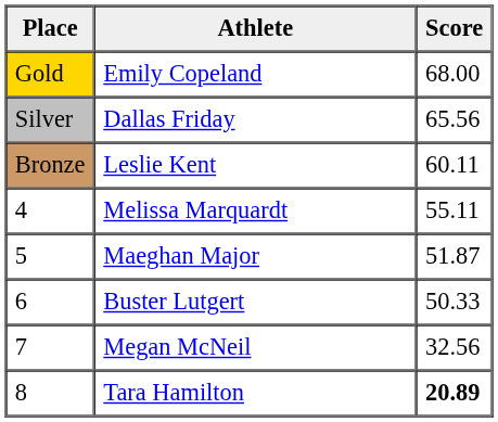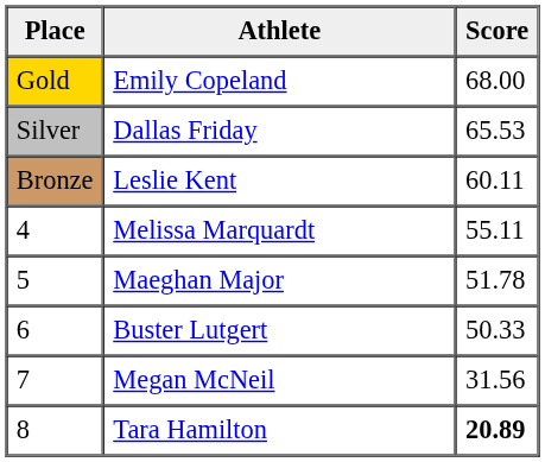Dallas Friday | Score: 65.56 -> 65.53
Maeghan Major | Score: 51.87 -> 51.78
Megan McNeil | Score: 32.56 -> 31.56
